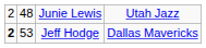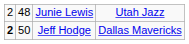Jeff Hodge | column 2: 53 -> 50
